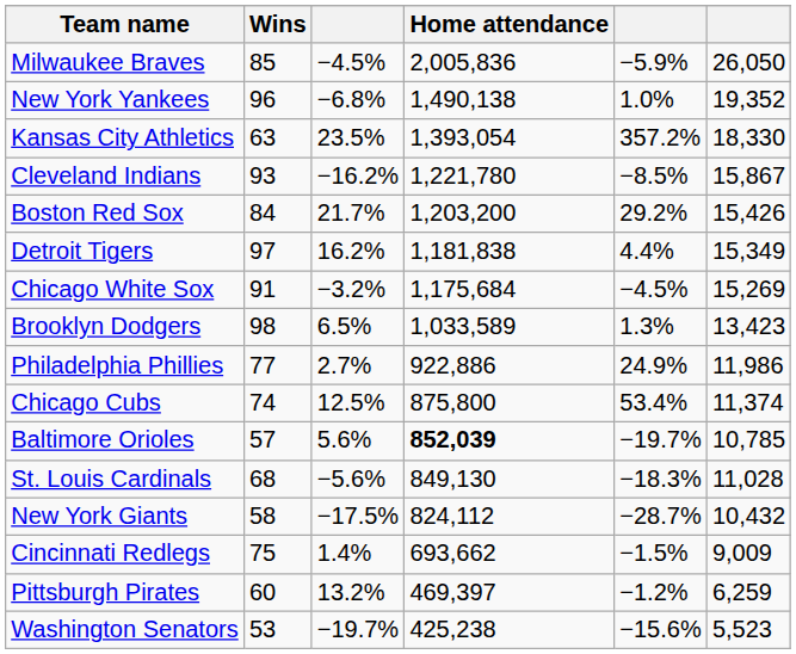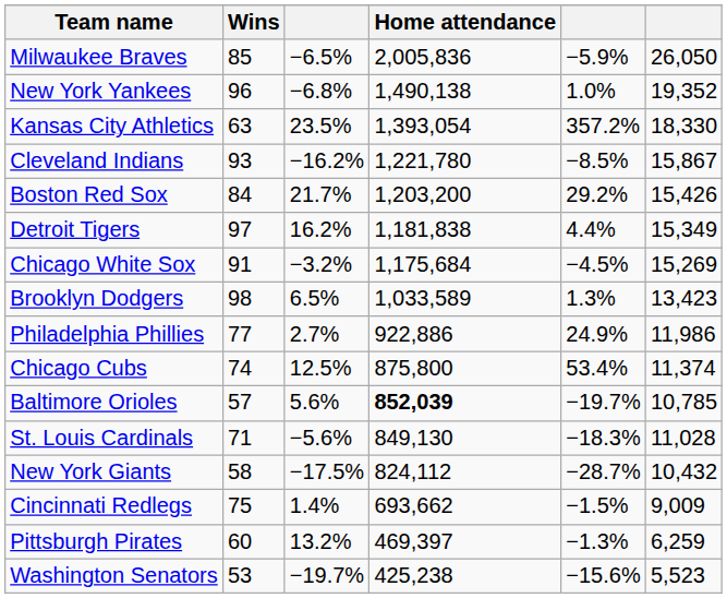Milwaukee Braves | column 3: −4.5% -> −6.5%
St. Louis Cardinals | Wins: 68 -> 71
Pittsburgh Pirates | column 5: −1.2% -> −1.3%
